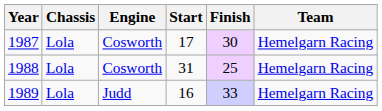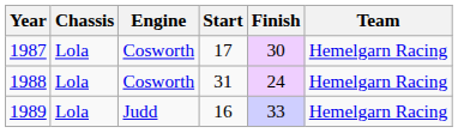1988 | Finish: 25 -> 24
